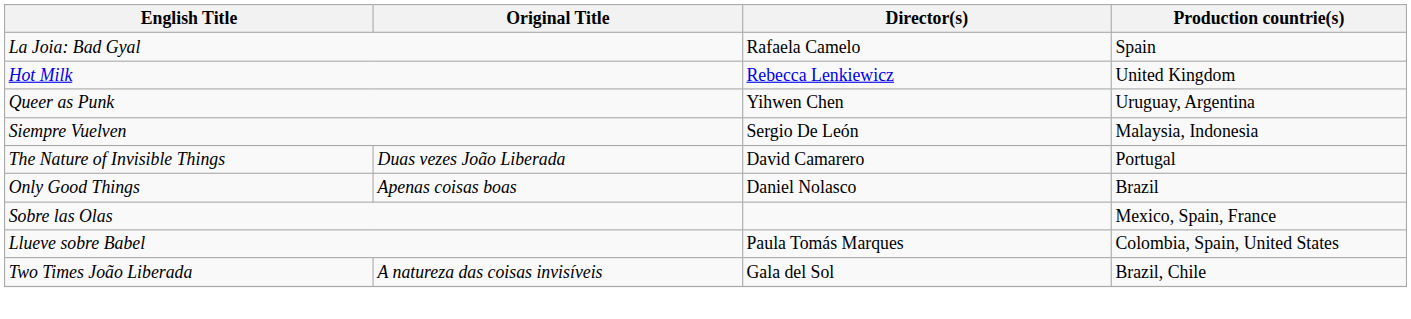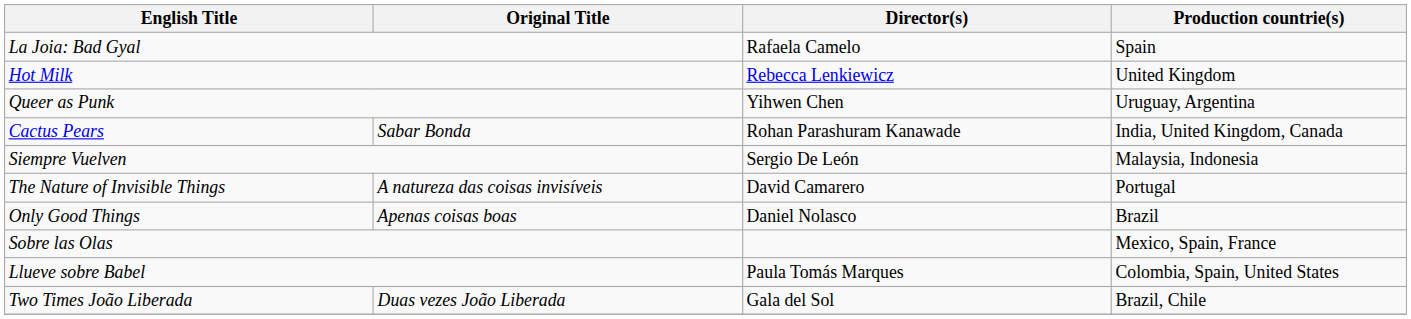+ row: Cactus Pears | Sabar Bonda | Rohan Parashuram Kanawade | India, United Kingdom, Canada
The Nature of Invisible Things | Original Title: Duas vezes João Liberada -> A natureza das coisas invisíveis
Two Times João Liberada | Original Title: A natureza das coisas invisíveis -> Duas vezes João Liberada
